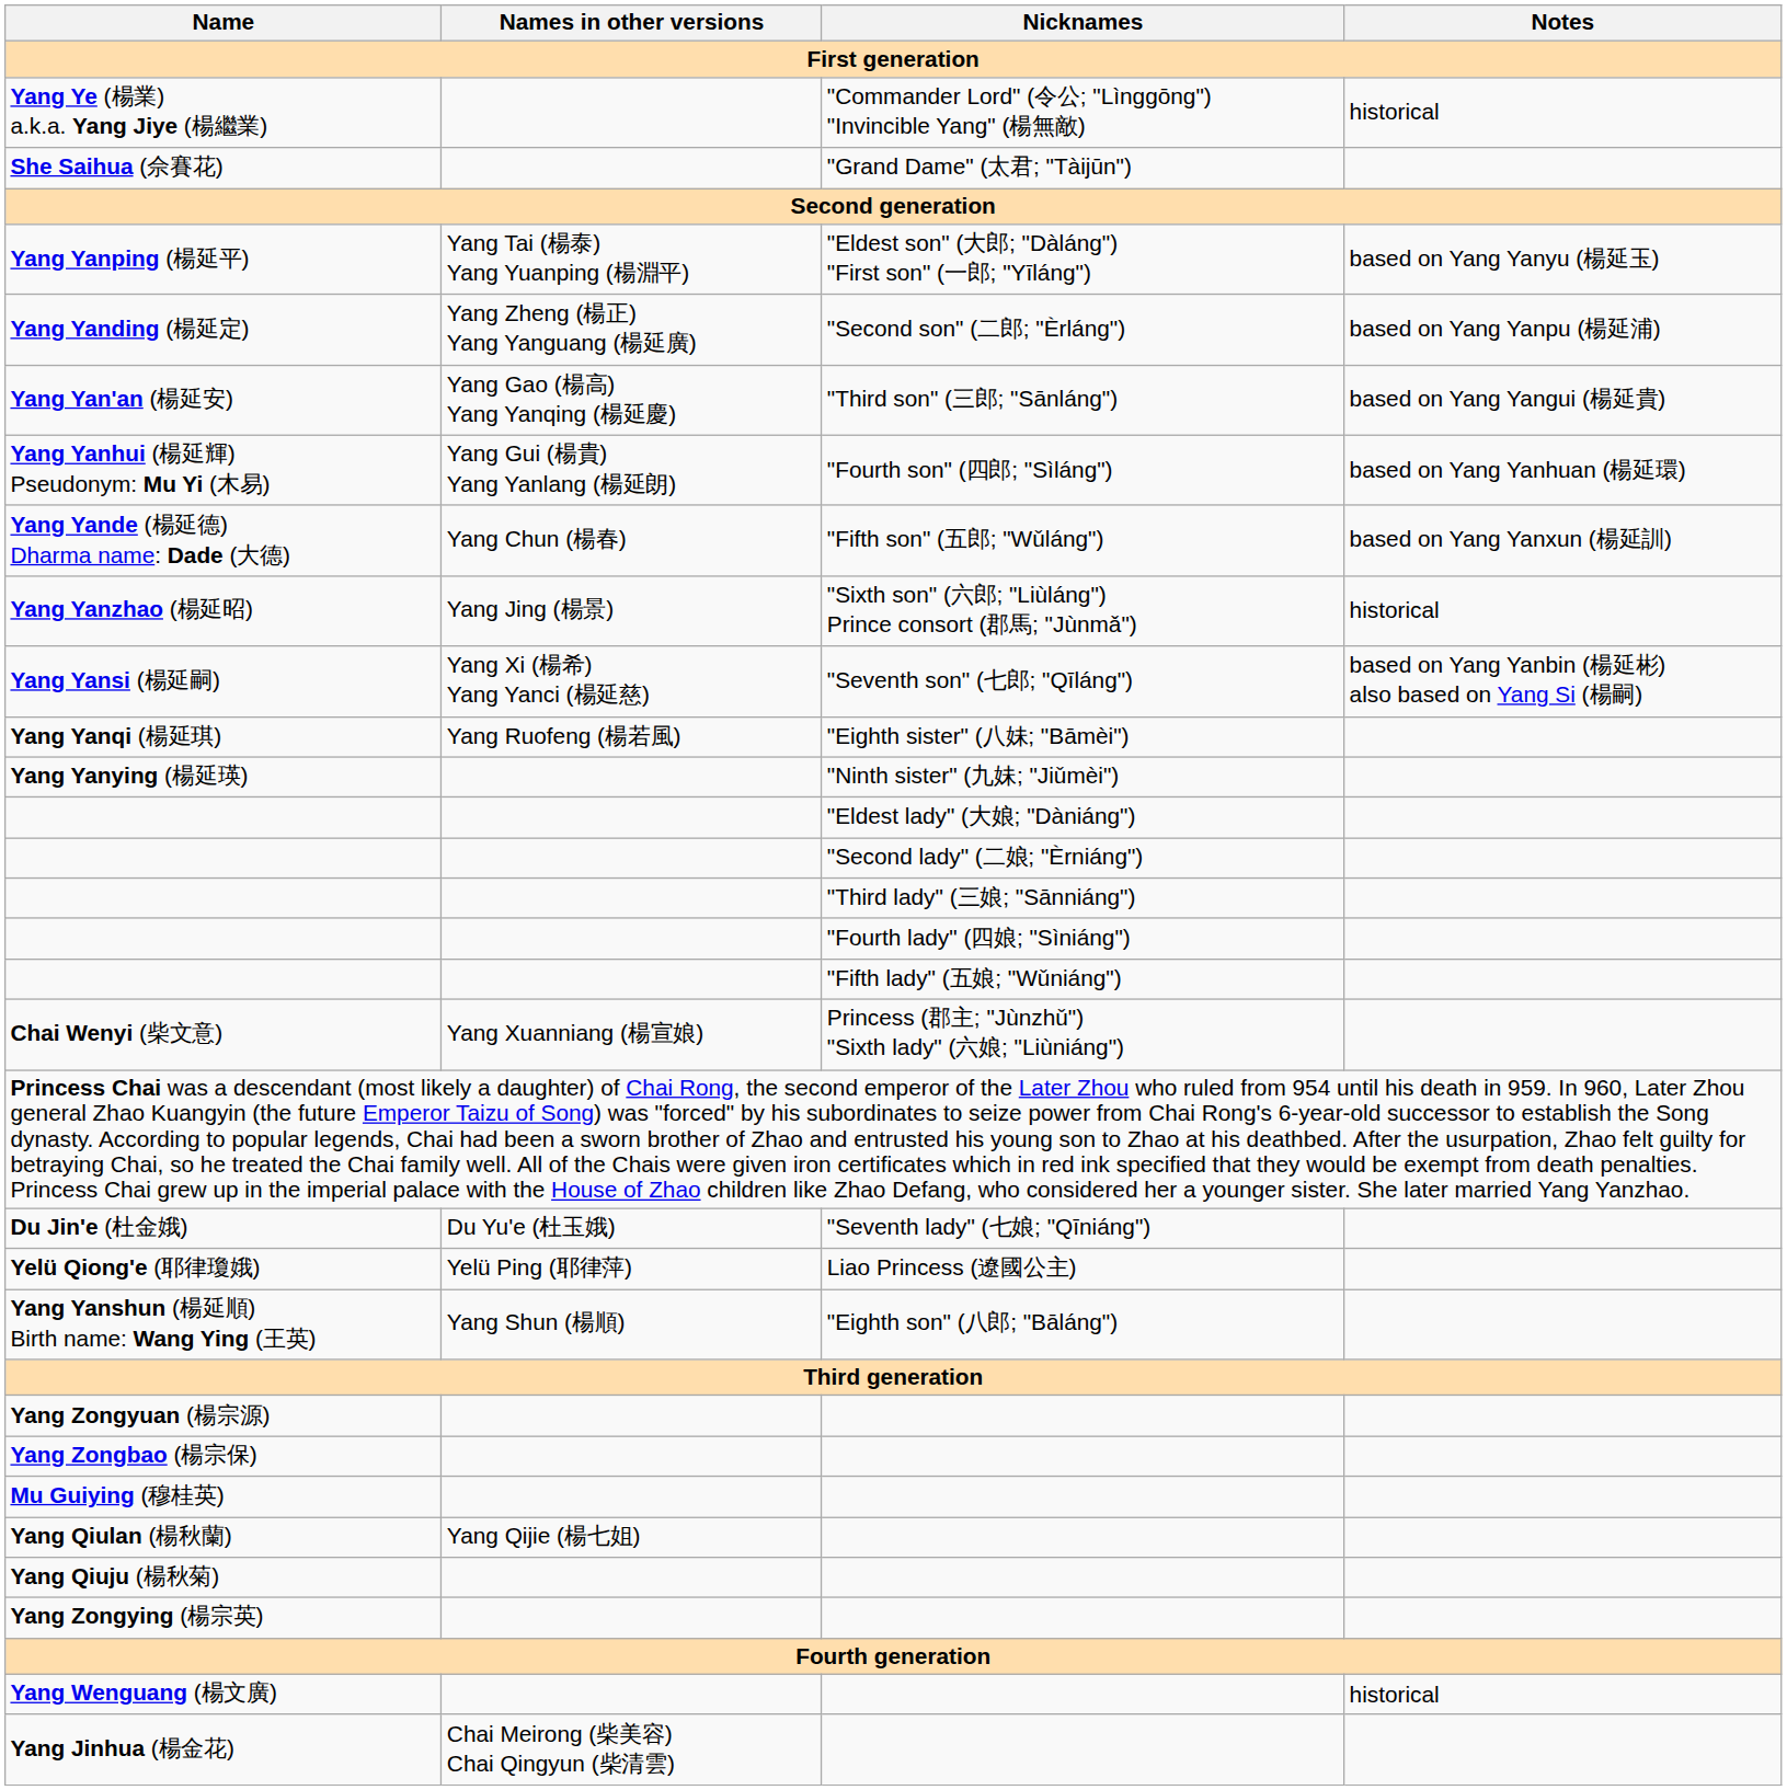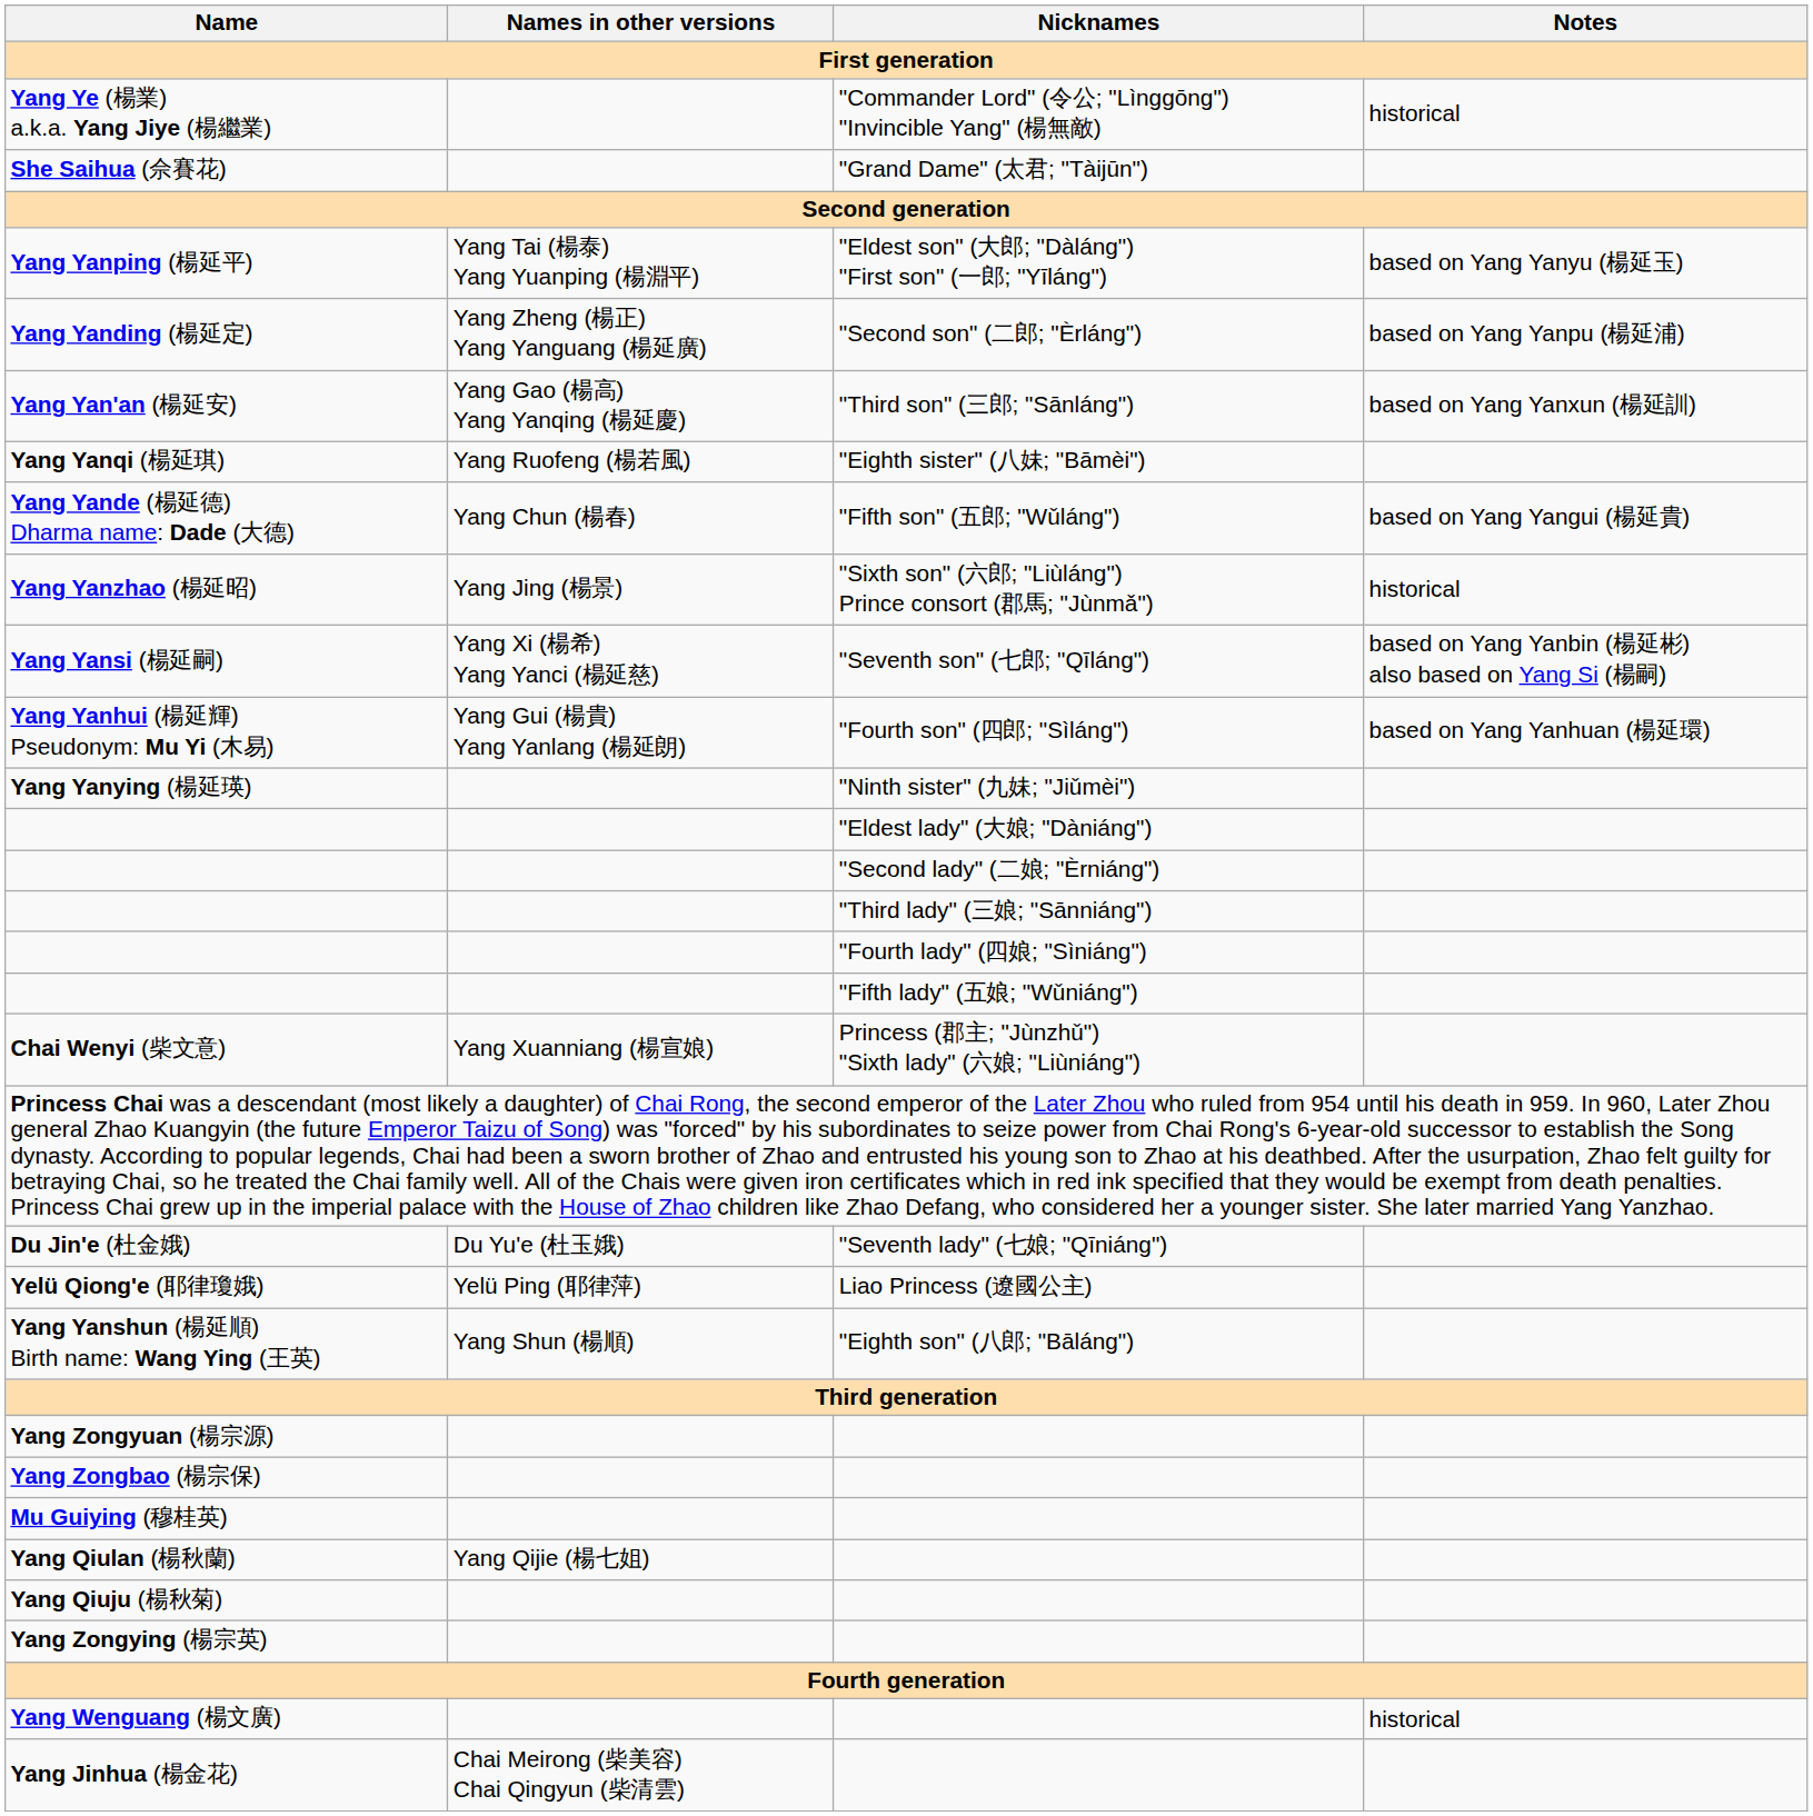Yang Yan'an (楊延安) | Notes: based on Yang Yangui (楊延貴) -> based on Yang Yanxun (楊延訓)
rows swapped: Yang Yanhui (楊延輝) Pseudonym: Mu Yi (木易) <-> Yang Yanqi (楊延琪)
Yang Yande (楊延德) Dharma name: Dade (大德) | Notes: based on Yang Yanxun (楊延訓) -> based on Yang Yangui (楊延貴)
